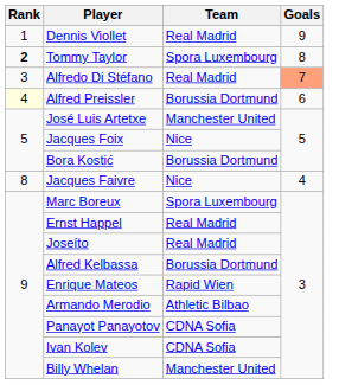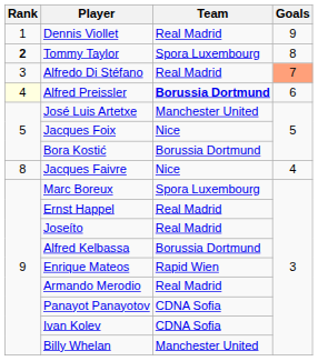Alfred Preissler | Team: normal -> bold
Armando Merodio | Team: Athletic Bilbao -> Real Madrid
